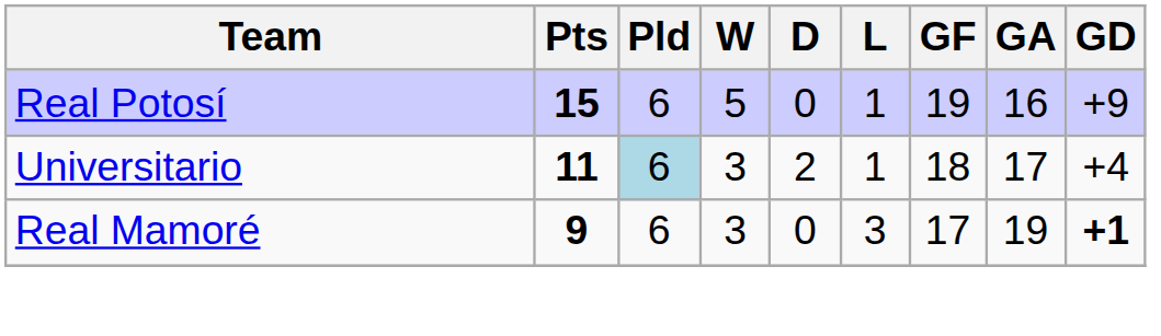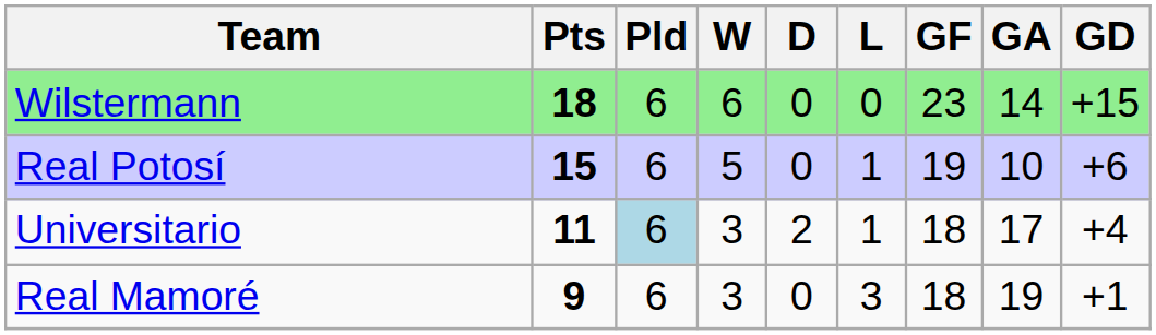+ row: Wilstermann | 18 | 6 | 6 | 0 | 0 | 23 | 14 | +15
Real Potosí | GA: 16 -> 10
Real Potosí | GD: +9 -> +6
Real Mamoré | GF: 17 -> 18
Real Mamoré | GD: bold -> normal
